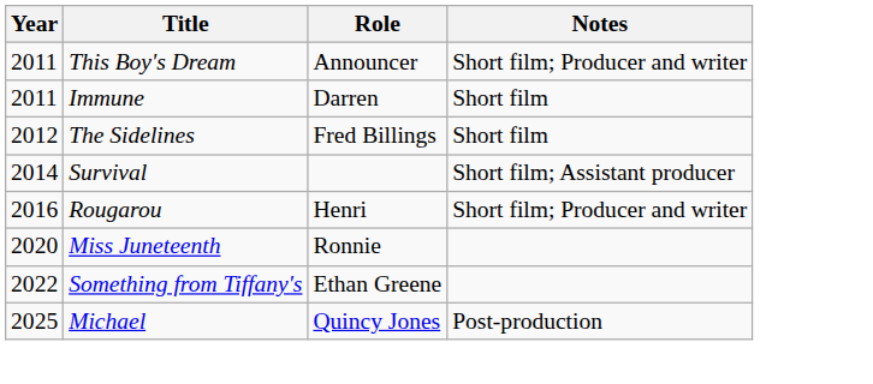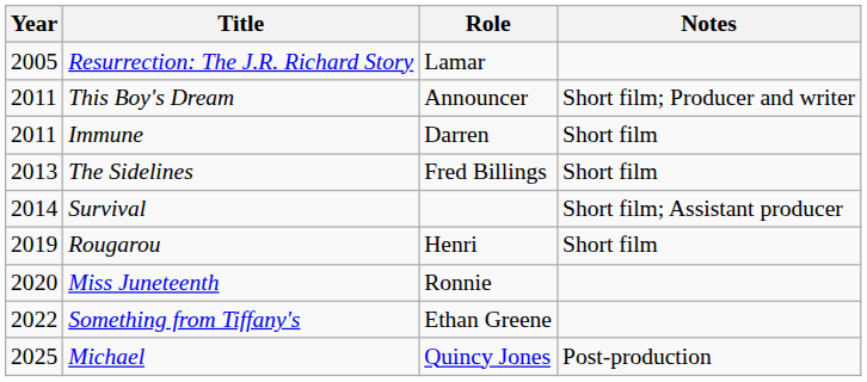+ row: 2005 | Resurrection: The J.R. Richard Story | Lamar
The Sidelines | Year: 2012 -> 2013
Rougarou | Year: 2016 -> 2019
Rougarou | Notes: Short film; Producer and writer -> Short film
